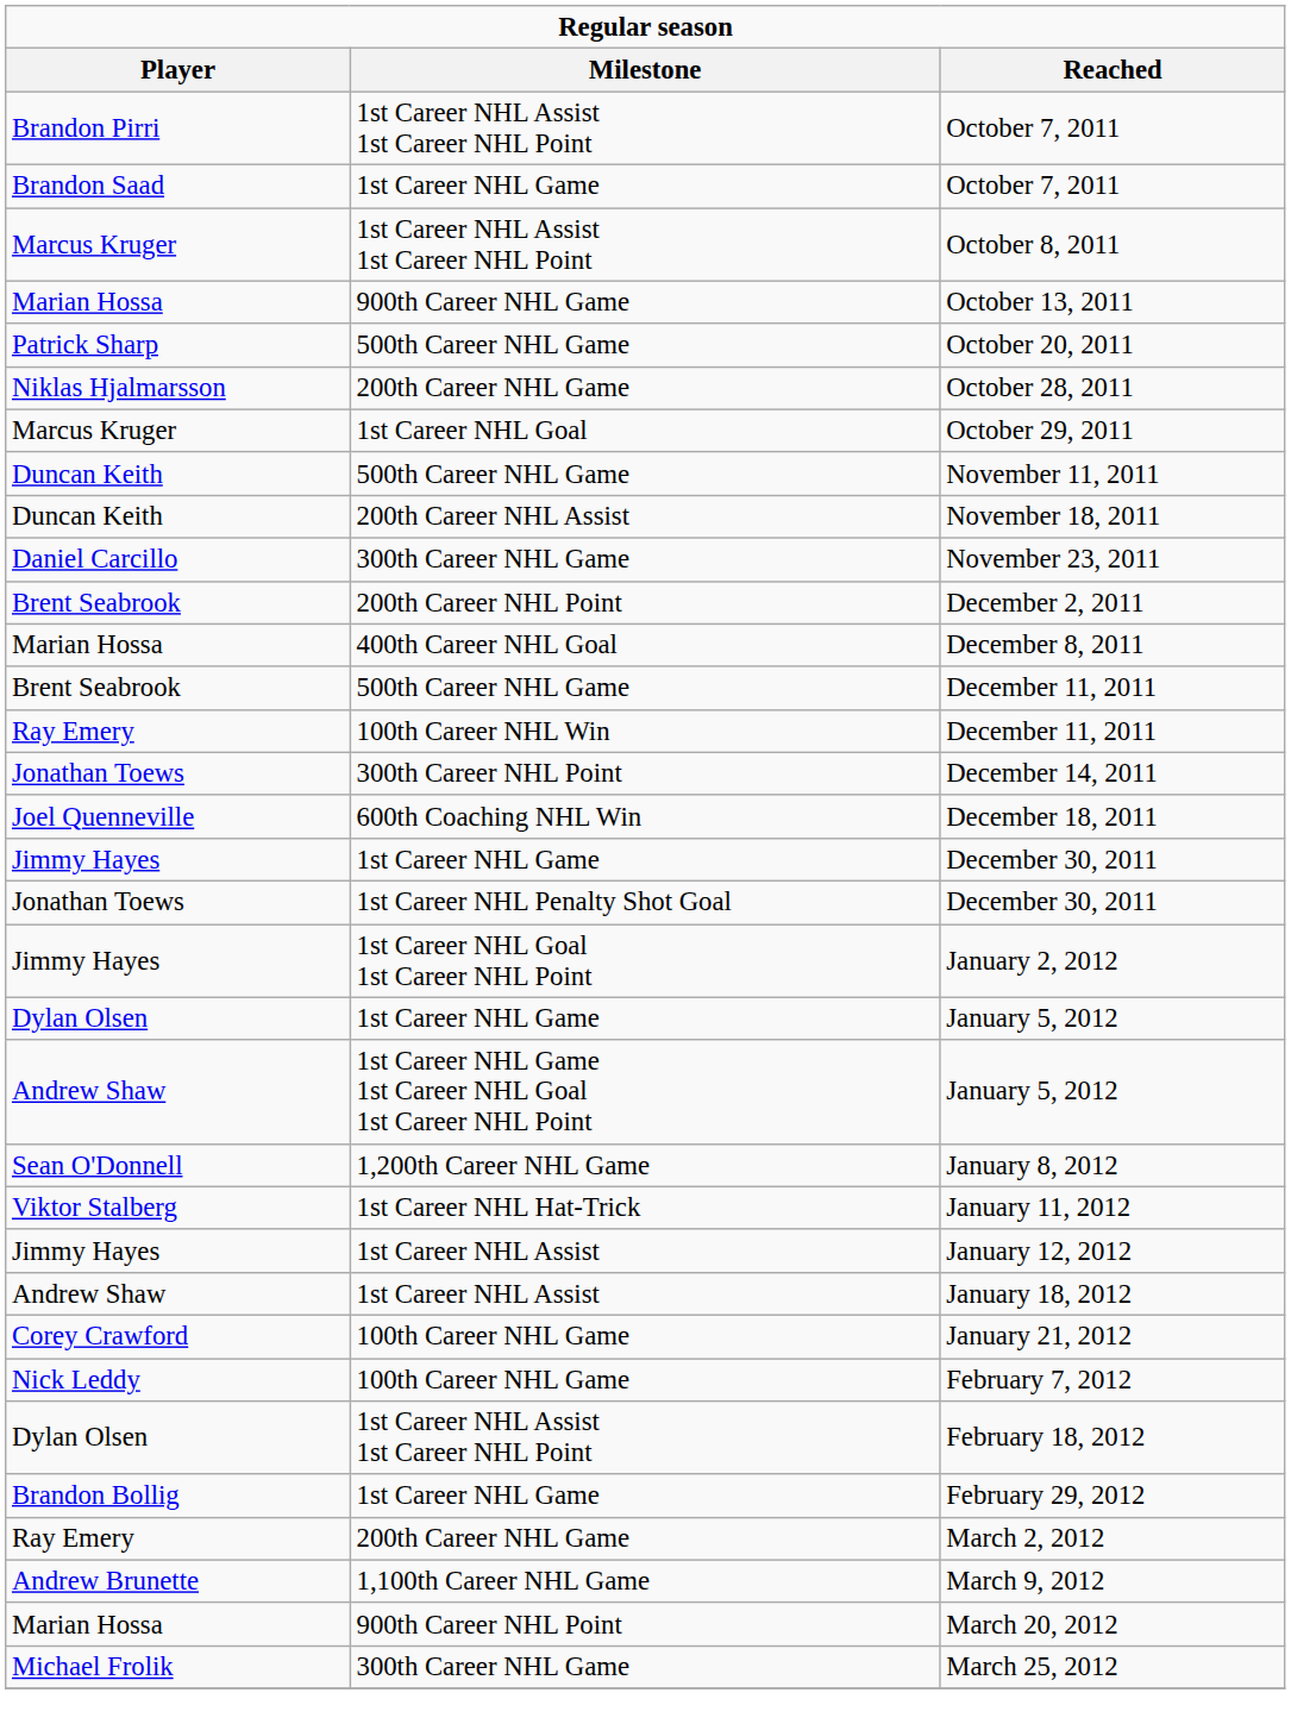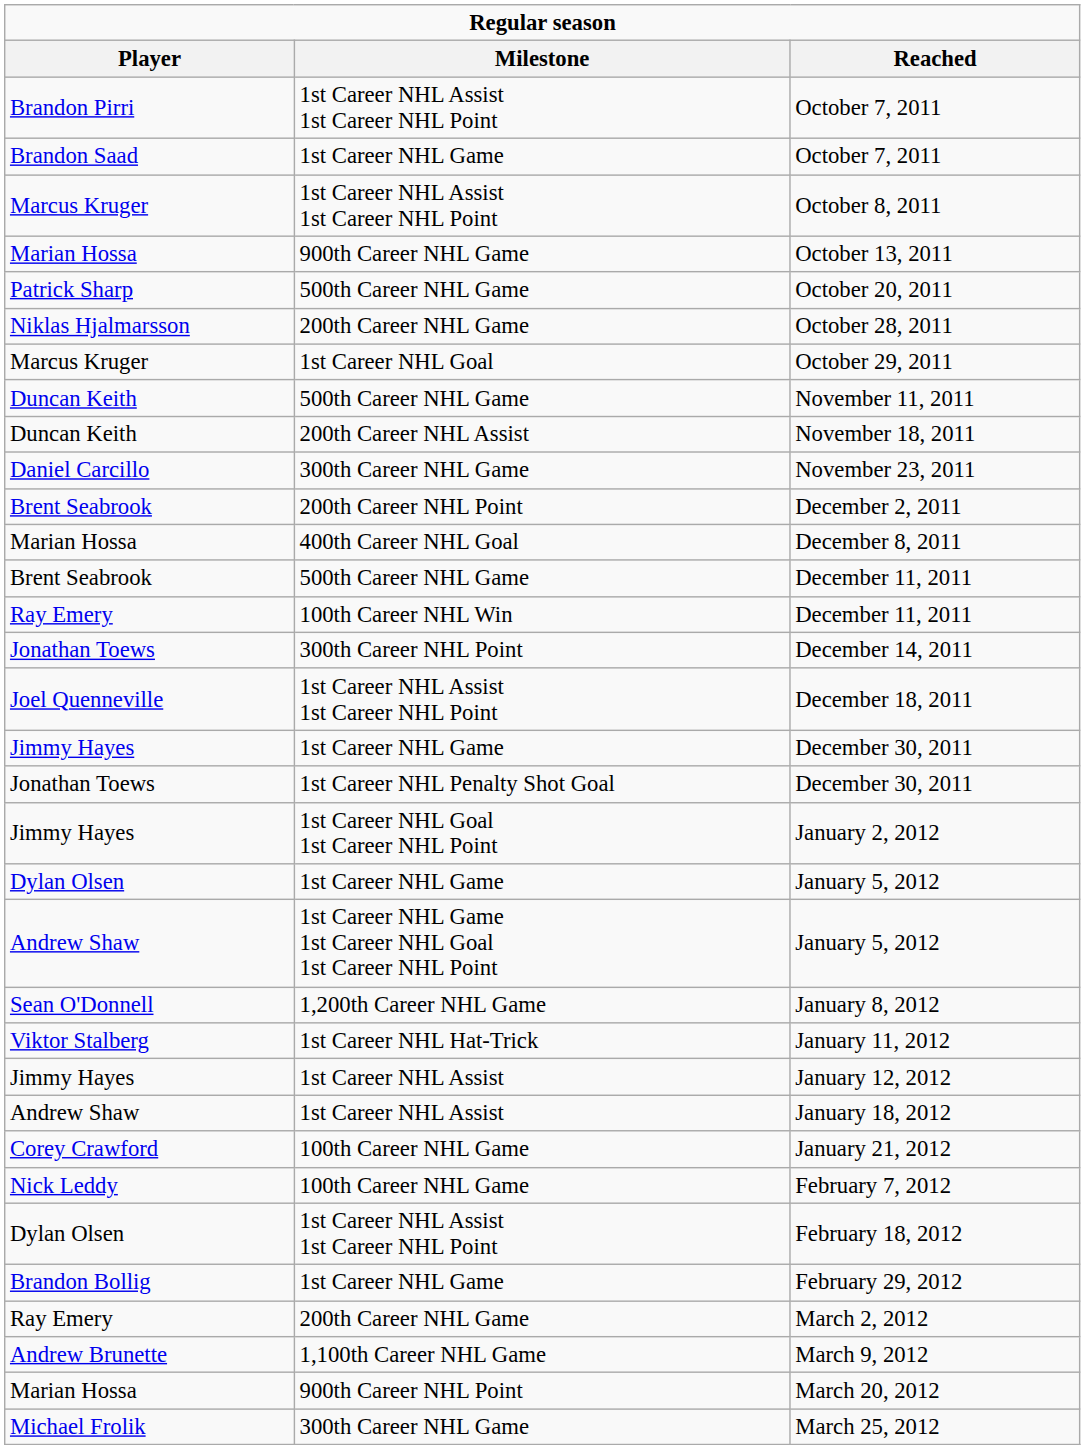December 18, 2011 | Milestone: 600th Coaching NHL Win -> 1st Career NHL Assist 1st Career NHL Point
